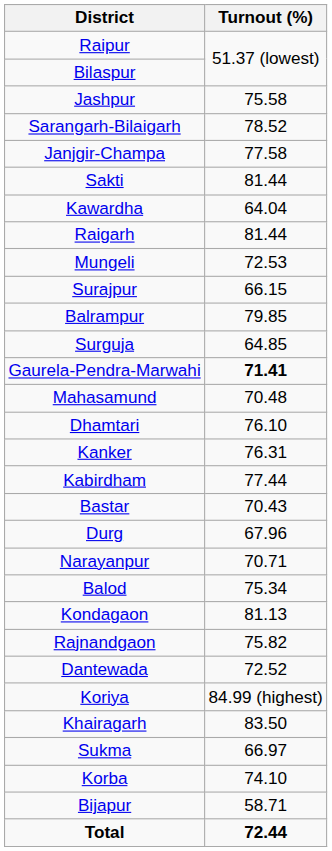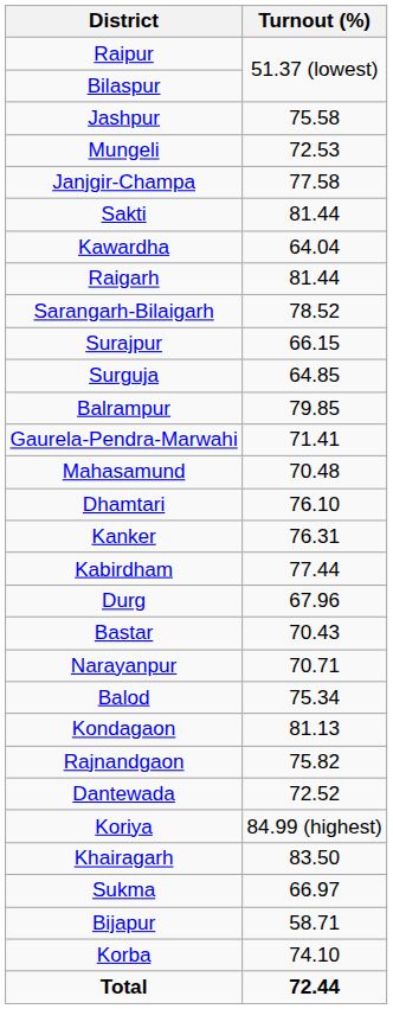rows swapped: Mungeli <-> Sarangarh-Bilaigarh
rows swapped: Balrampur <-> Surguja
Gaurela-Pendra-Marwahi | Turnout (%): bold -> normal
rows swapped: Bastar <-> Durg
rows swapped: Bijapur <-> Korba
